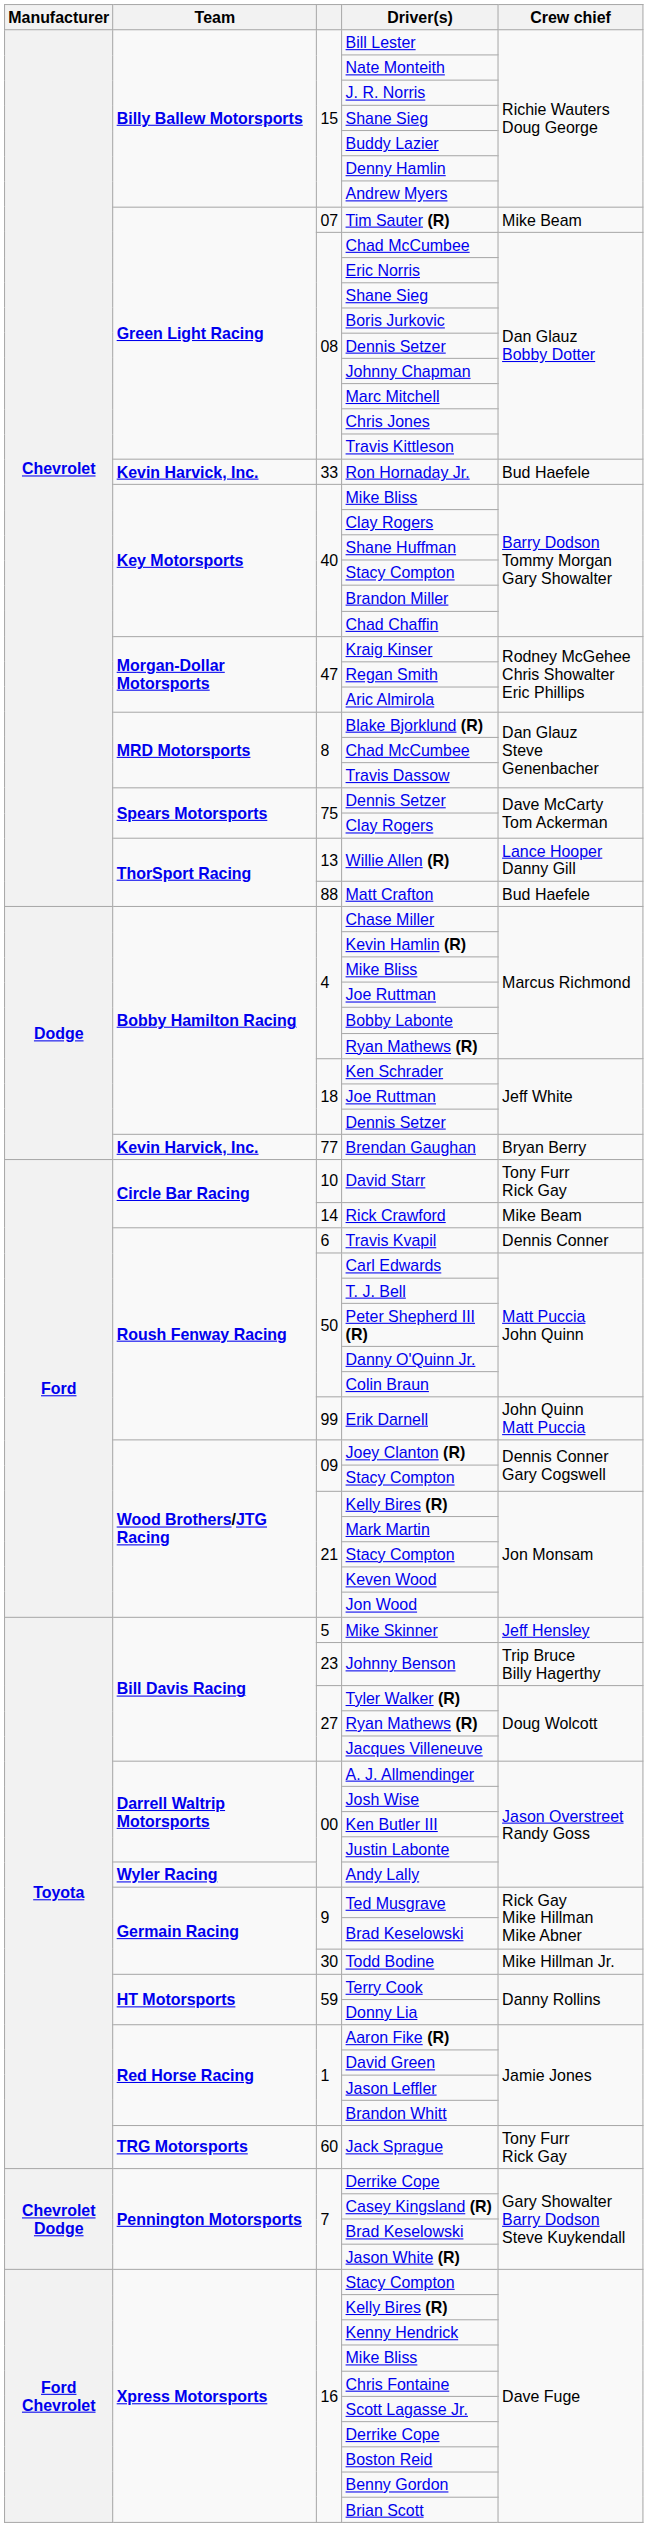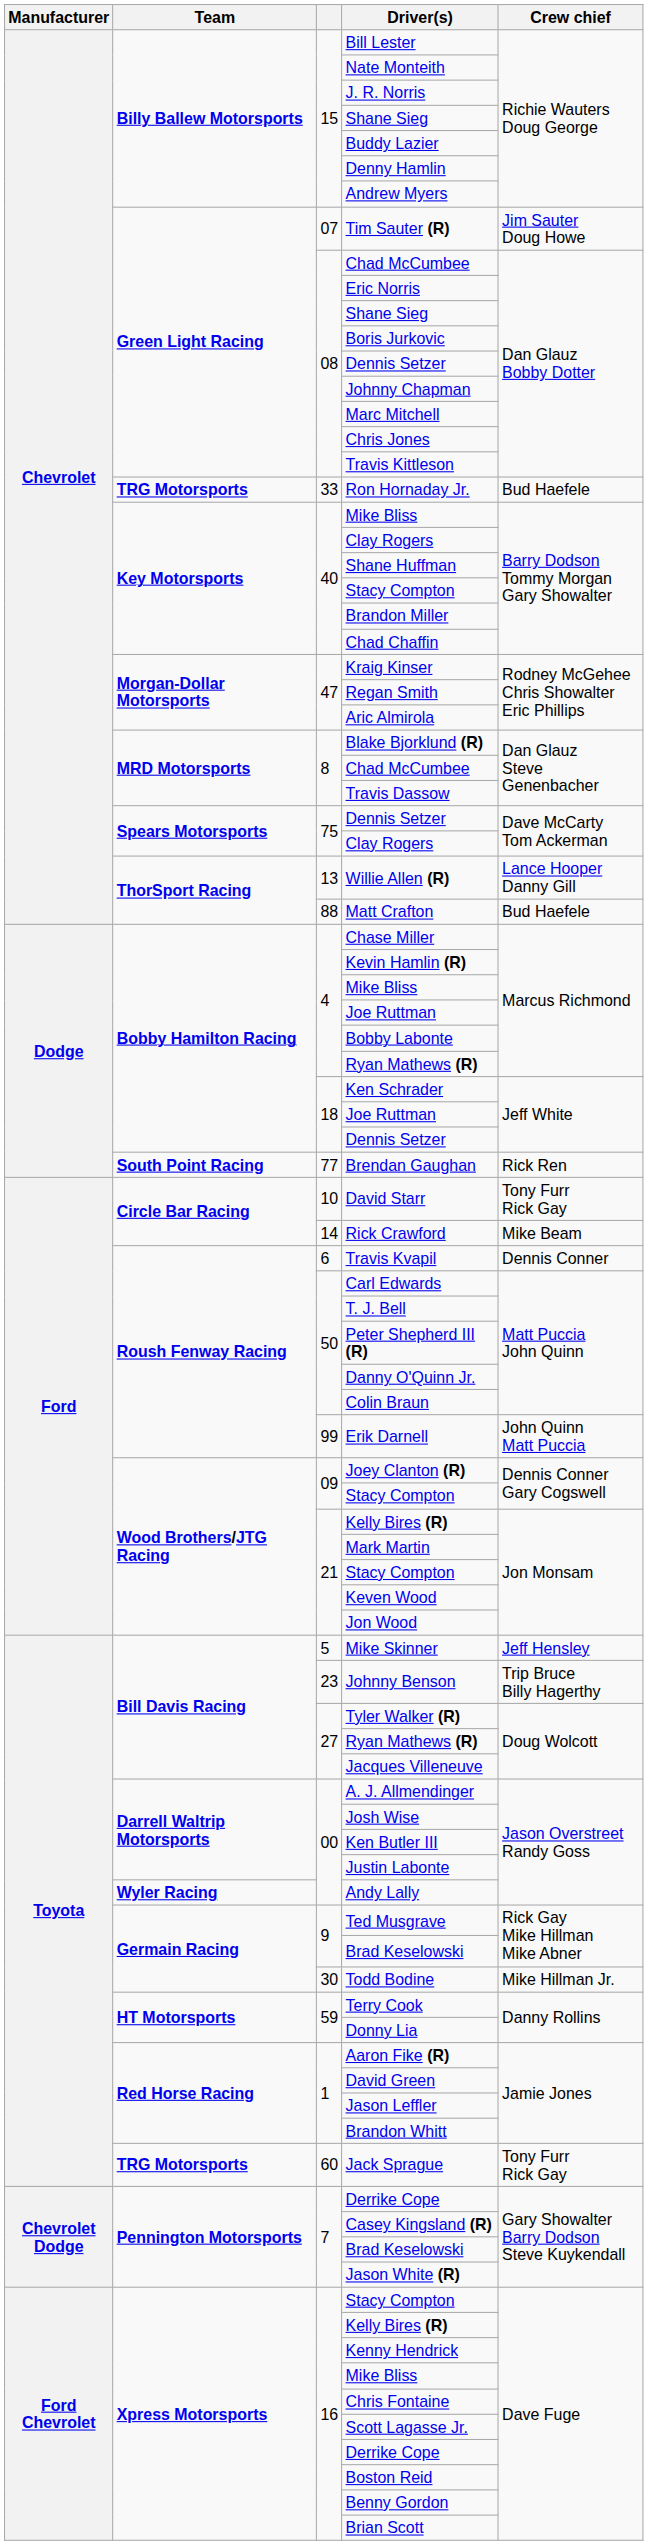Tim Sauter (R) | Crew chief: Mike Beam -> Jim Sauter Doug Howe
Ron Hornaday Jr. | Team: Kevin Harvick, Inc. -> TRG Motorsports
Brendan Gaughan | Team: Kevin Harvick, Inc. -> South Point Racing
Brendan Gaughan | Crew chief: Bryan Berry -> Rick Ren
